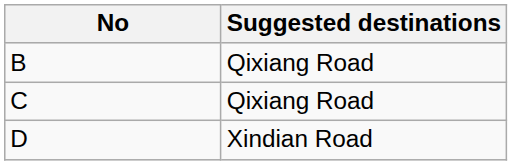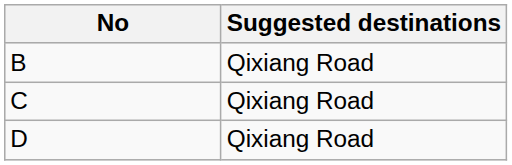D | Suggested destinations: Xindian Road -> Qixiang Road
